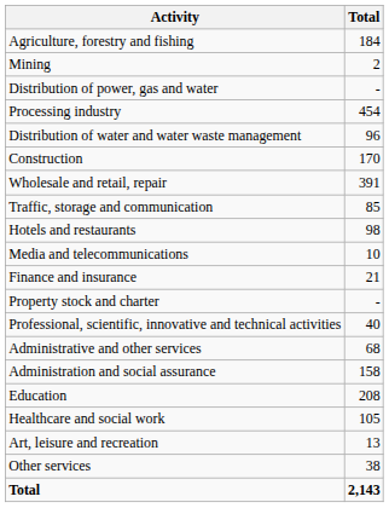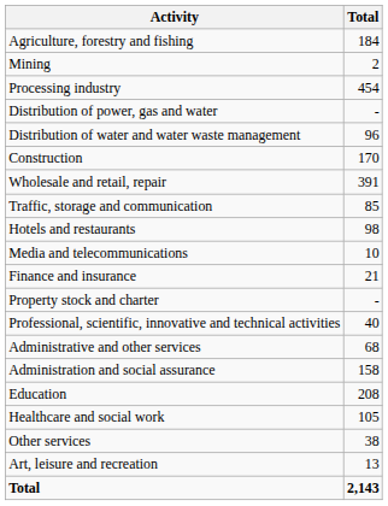rows swapped: Processing industry <-> Distribution of power, gas and water
rows swapped: Art, leisure and recreation <-> Other services
